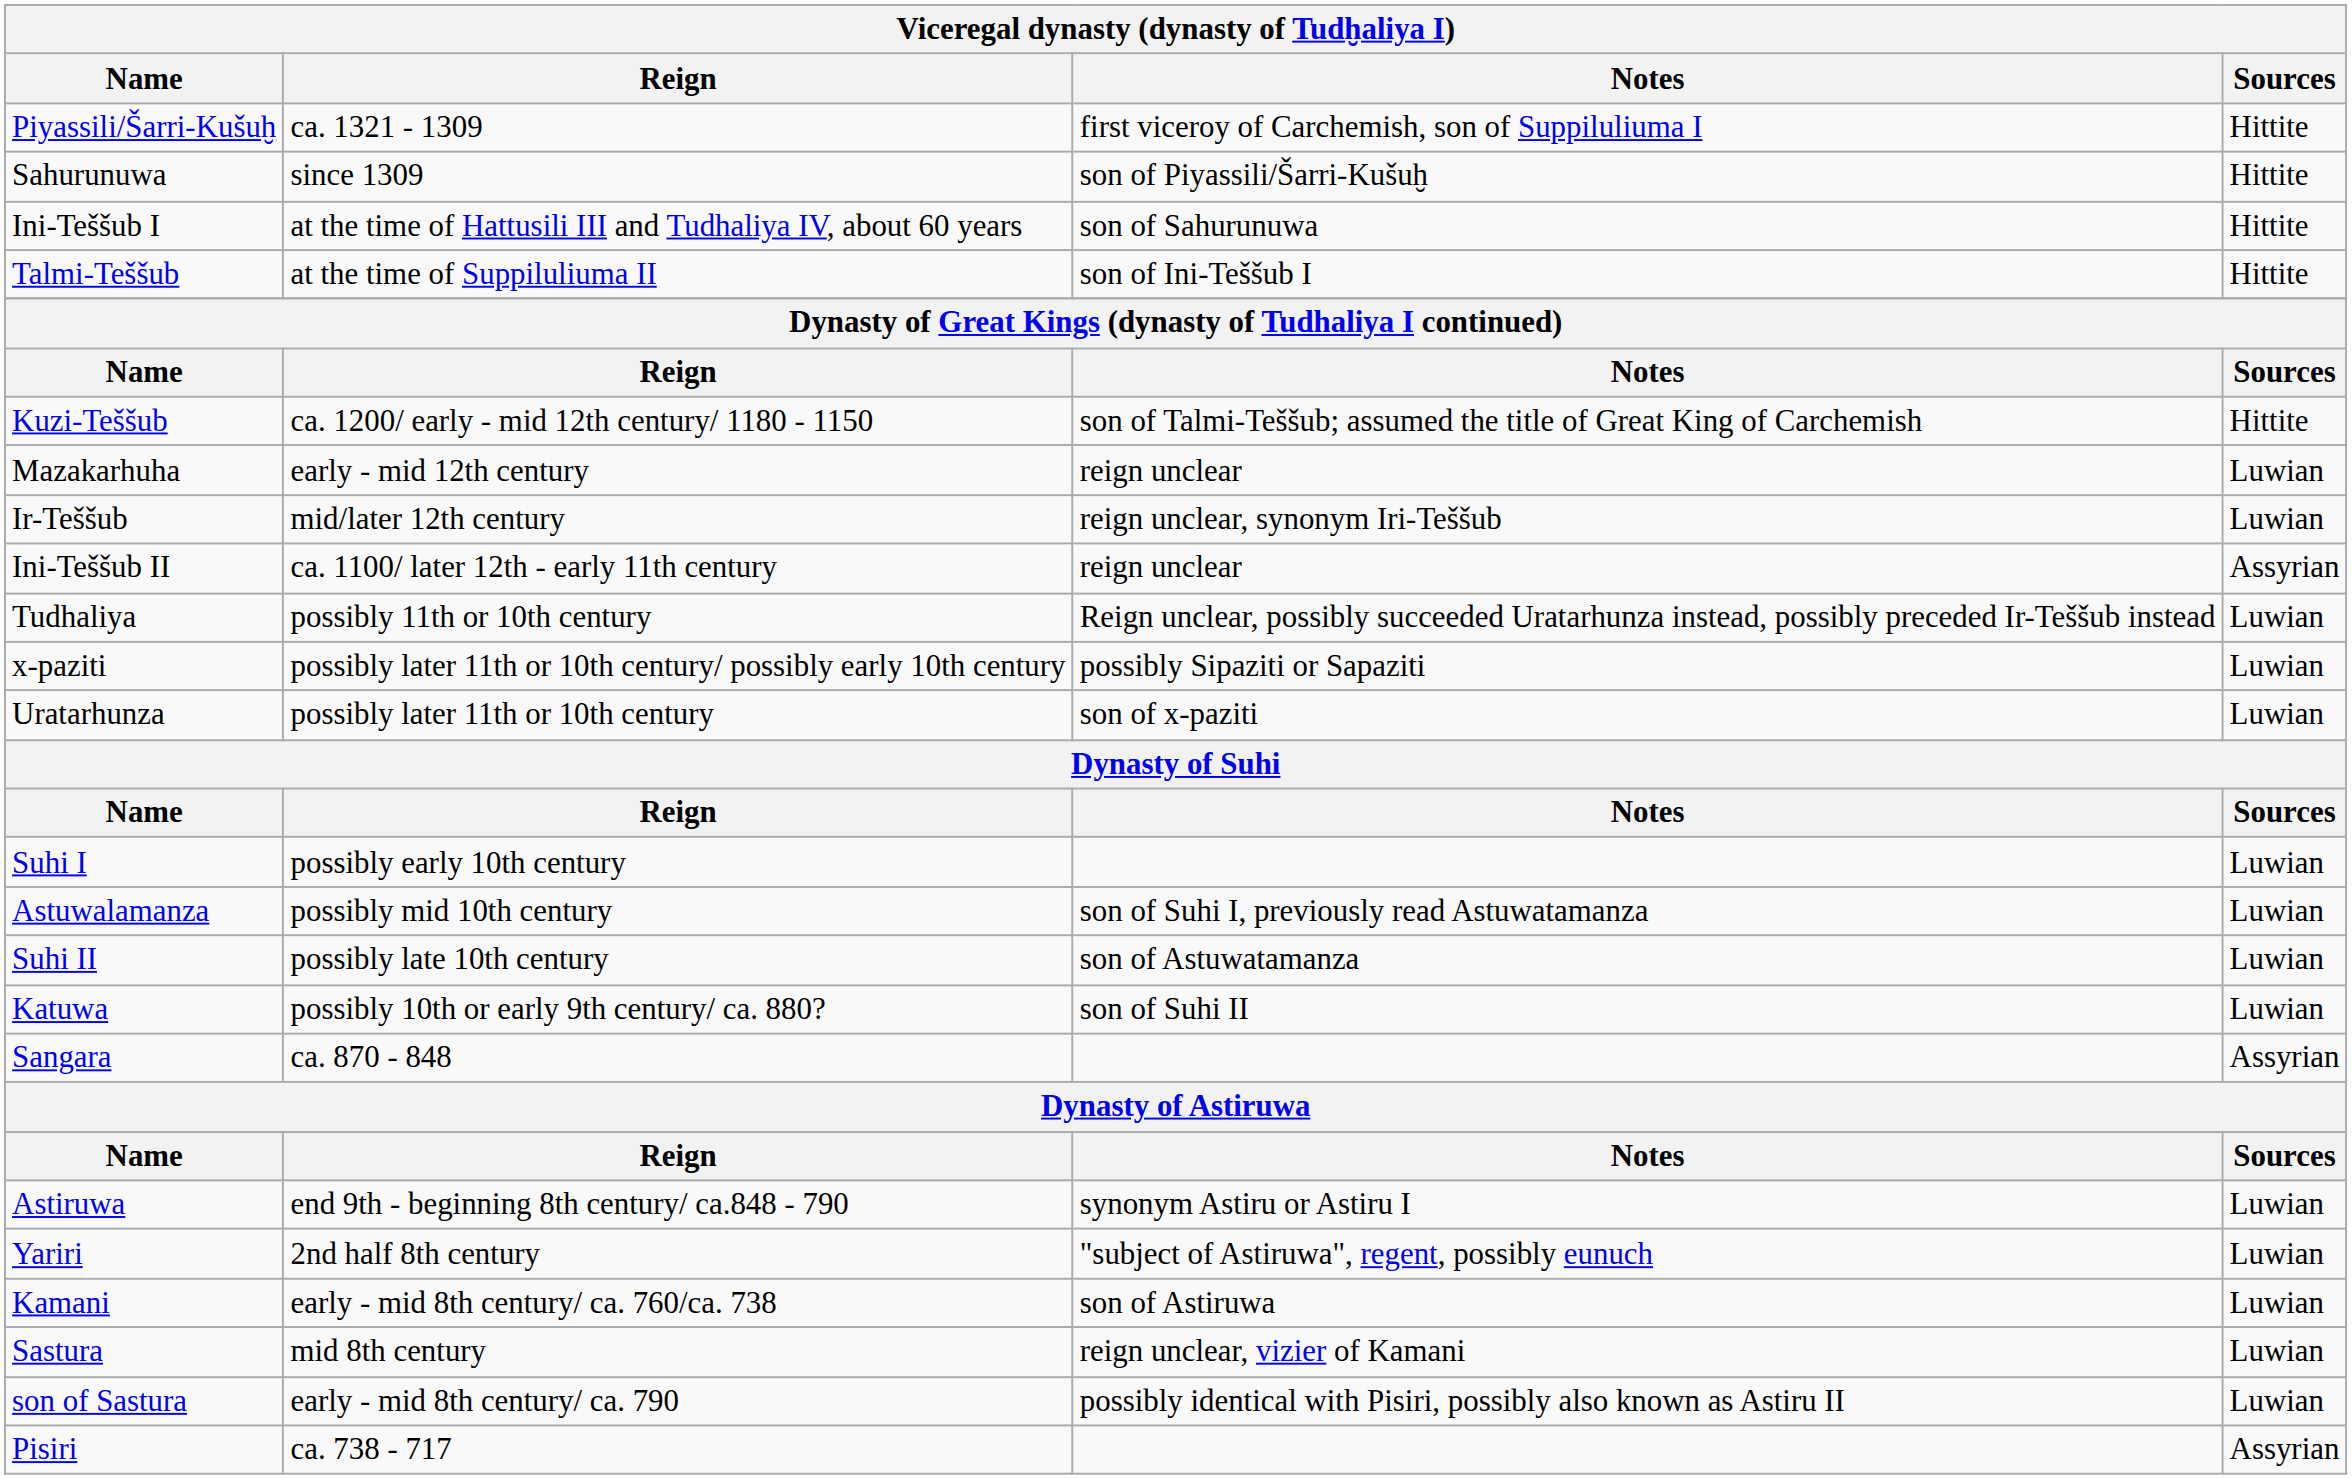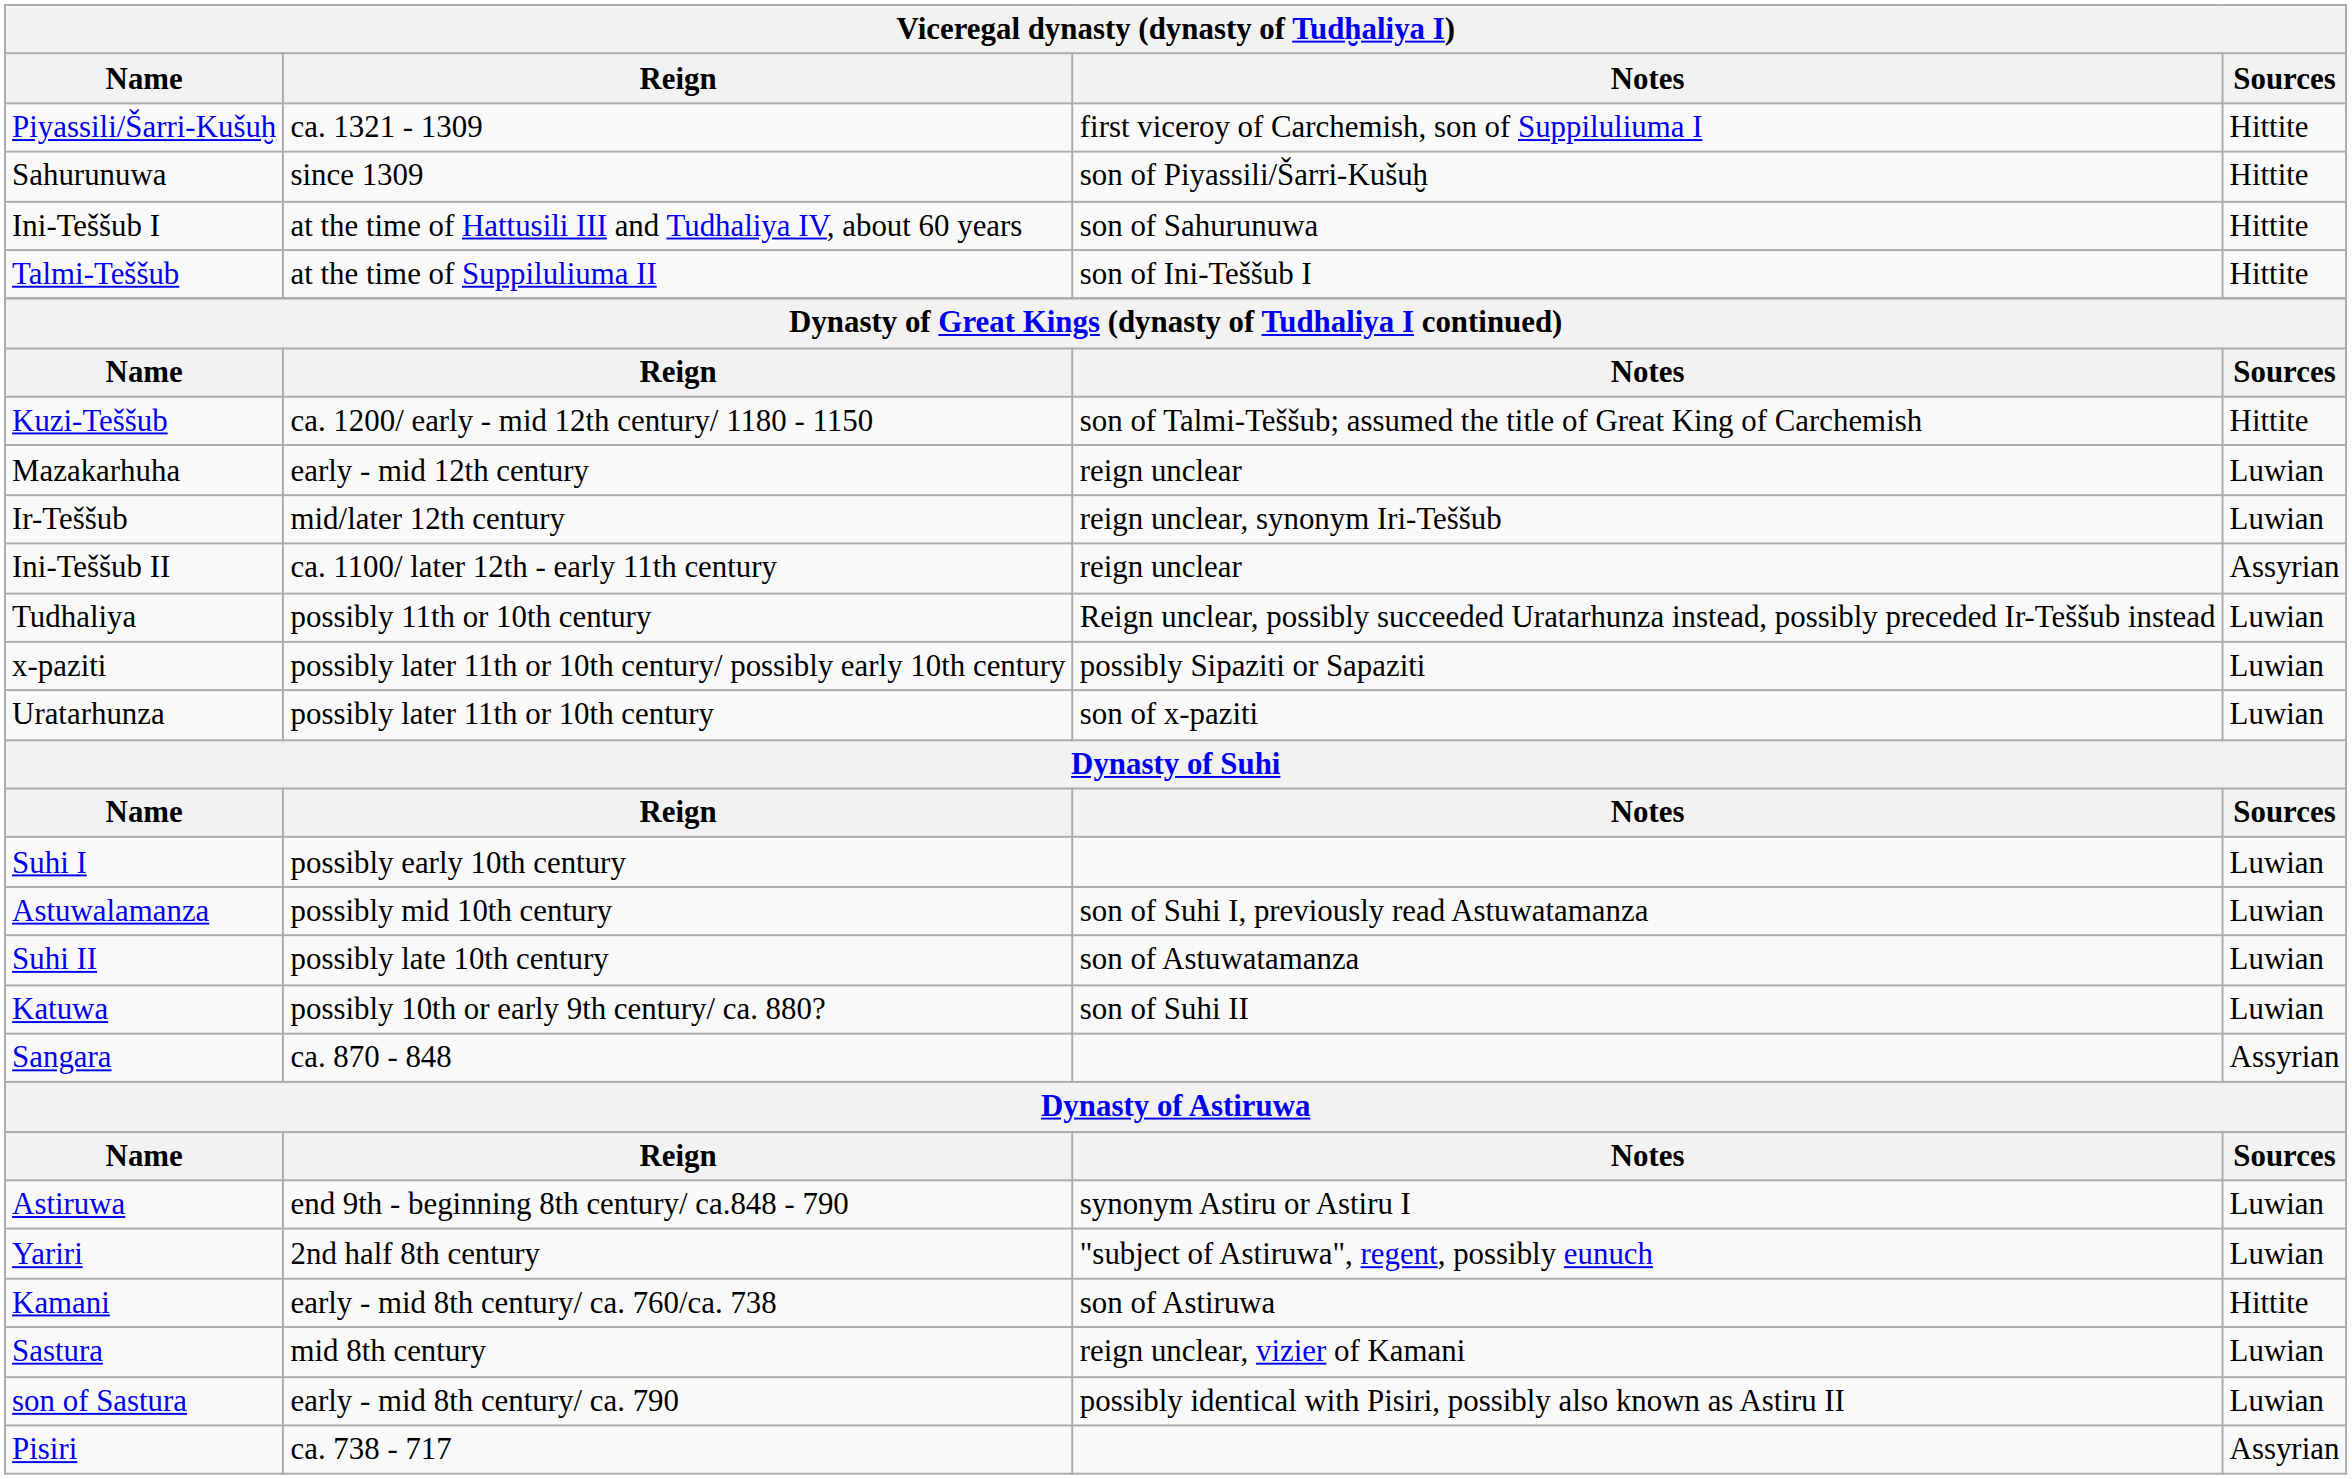Kamani | Sources: Luwian -> Hittite
